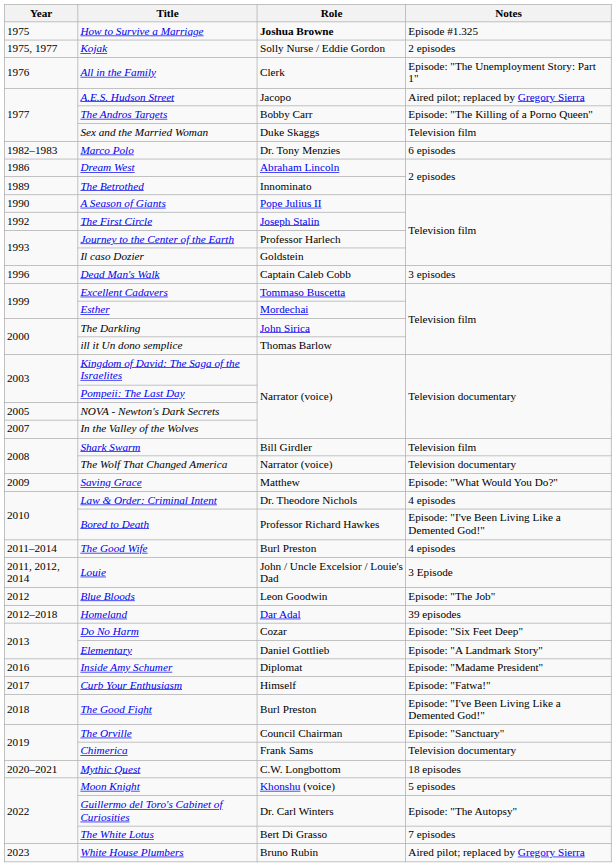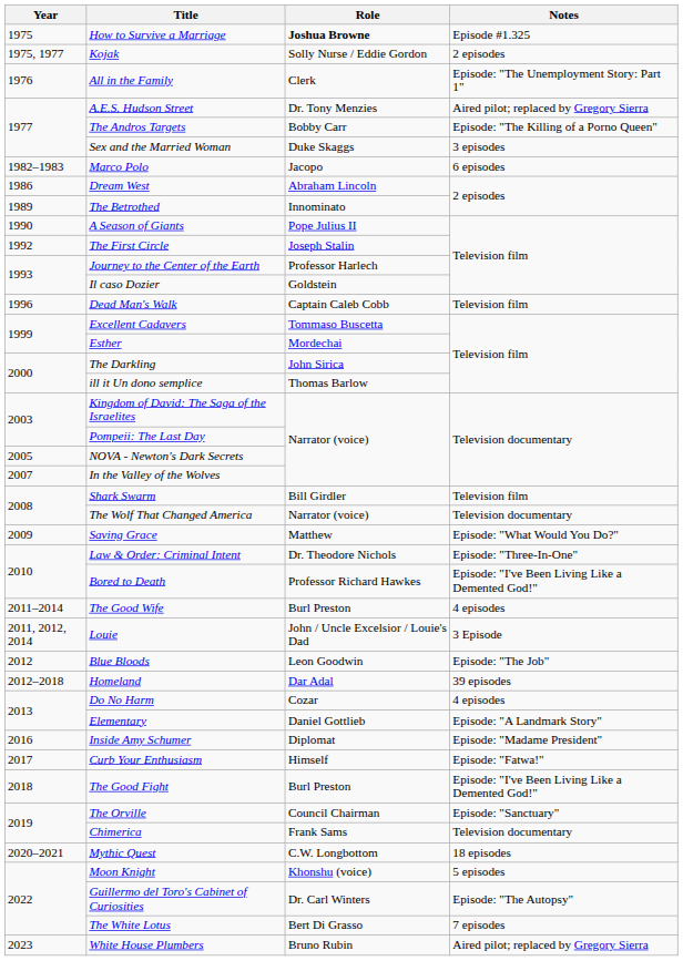A.E.S. Hudson Street | Role: Jacopo -> Dr. Tony Menzies
Sex and the Married Woman | Notes: Television film -> 3 episodes
Marco Polo | Role: Dr. Tony Menzies -> Jacopo
Dead Man's Walk | Notes: 3 episodes -> Television film
Law & Order: Criminal Intent | Notes: 4 episodes -> Episode: "Three-In-One"
Do No Harm | Notes: Episode: "Six Feet Deep" -> 4 episodes
